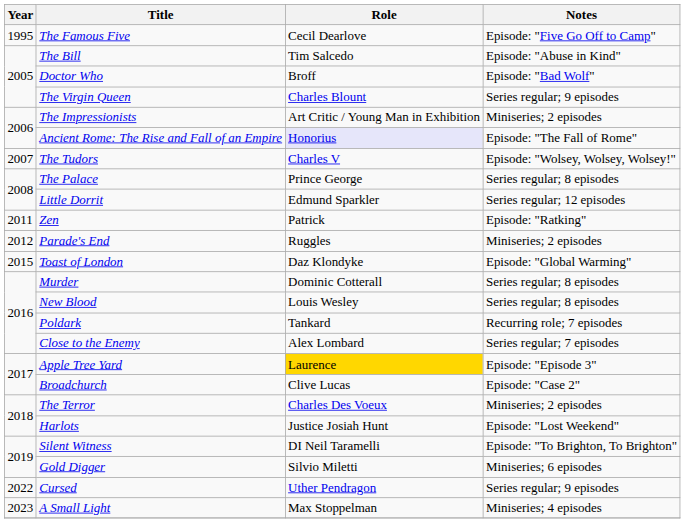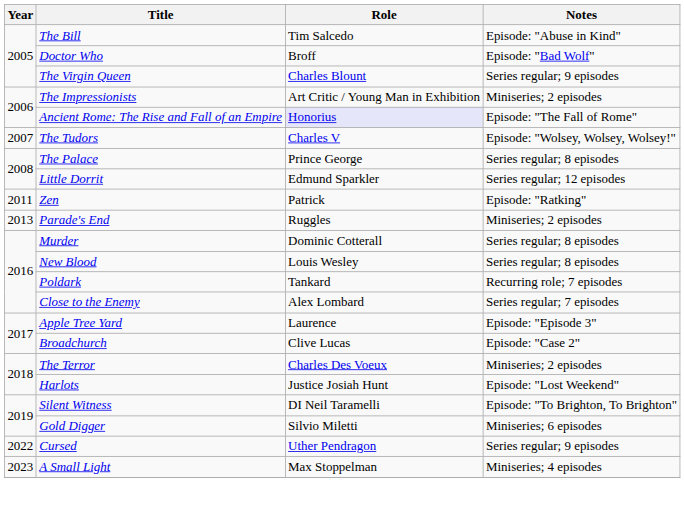- row: 1995 | The Famous Five | Cecil Dearlove | Episode: "Five Go Off to Camp"
Parade's End | Year: 2012 -> 2013
- row: 2015 | Toast of London | Daz Klondyke | Episode: "Global Warming"
Apple Tree Yard | Role: gold background -> no background
